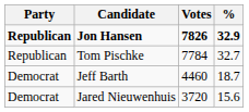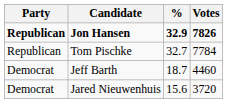columns swapped: Votes <-> %
